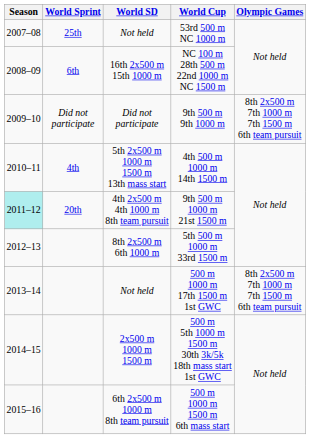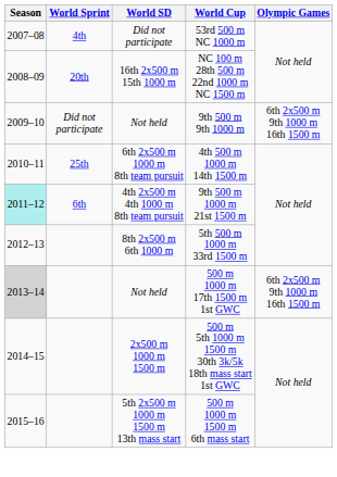53rd 500 m NC 1000 m | World Sprint: 25th -> 4th
53rd 500 m NC 1000 m | World SD: Not held -> Did not participate
NC 100 m 28th 500 m 22nd 1000 m NC 1500 m | World Sprint: 6th -> 20th
9th 500 m 9th 1000 m | World SD: Did not participate -> Not held
9th 500 m 9th 1000 m | Olympic Games: 8th 2x500 m 7th 1000 m 7th 1500 m 6th team pursuit -> 6th 2x500 m 9th 1000 m 16th 1500 m
4th 500 m 1000 m 14th 1500 m | World Sprint: 4th -> 25th
4th 500 m 1000 m 14th 1500 m | World SD: 5th 2x500 m 1000 m 1500 m 13th mass start -> 6th 2x500 m 1000 m 8th team pursuit
9th 500 m 1000 m 21st 1500 m | World Sprint: 20th -> 6th
500 m 1000 m 17th 1500 m 1st GWC | Season: no background -> lightgrey background
500 m 1000 m 17th 1500 m 1st GWC | Olympic Games: 8th 2x500 m 7th 1000 m 7th 1500 m 6th team pursuit -> 6th 2x500 m 9th 1000 m 16th 1500 m
500 m 1000 m 1500 m 6th mass start | World SD: 6th 2x500 m 1000 m 8th team pursuit -> 5th 2x500 m 1000 m 1500 m 13th mass start
